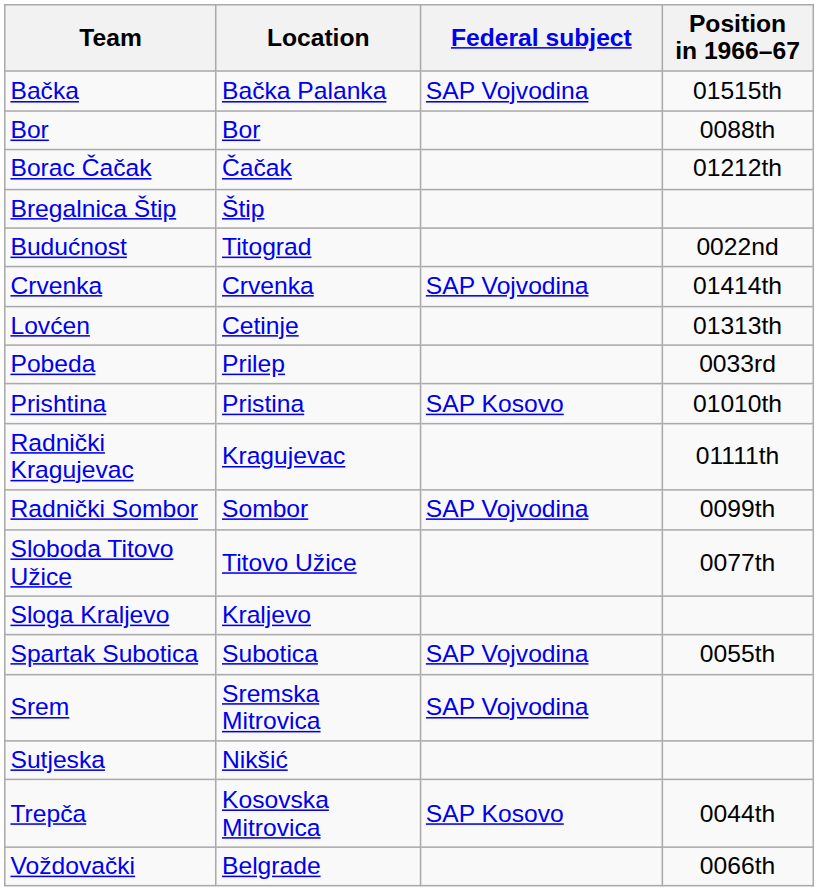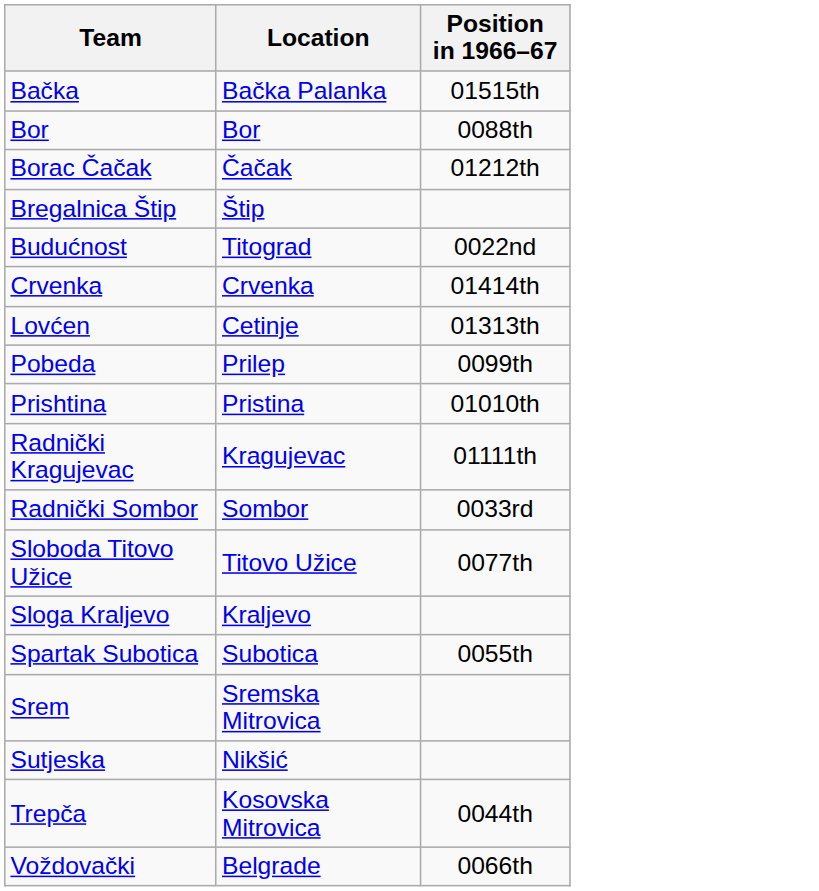- column: Federal subject | SAP Vojvodina | SAP Vojvodina | SAP Kosovo | SAP Vojvodina | SAP Vojvodina | SAP Vojvodina | SAP Kosovo
Pobeda | Position in 1966–67: 0033rd -> 0099th
Radnički Sombor | Position in 1966–67: 0099th -> 0033rd
